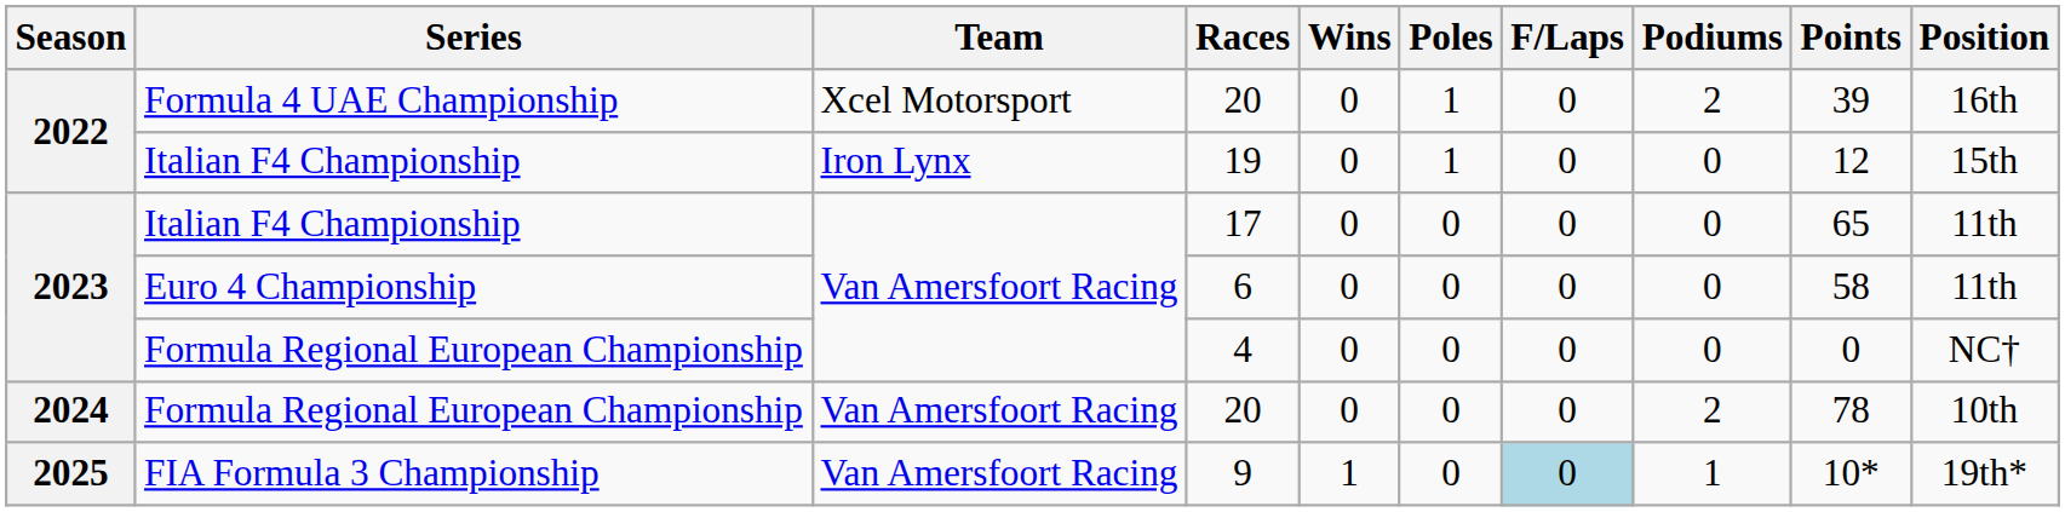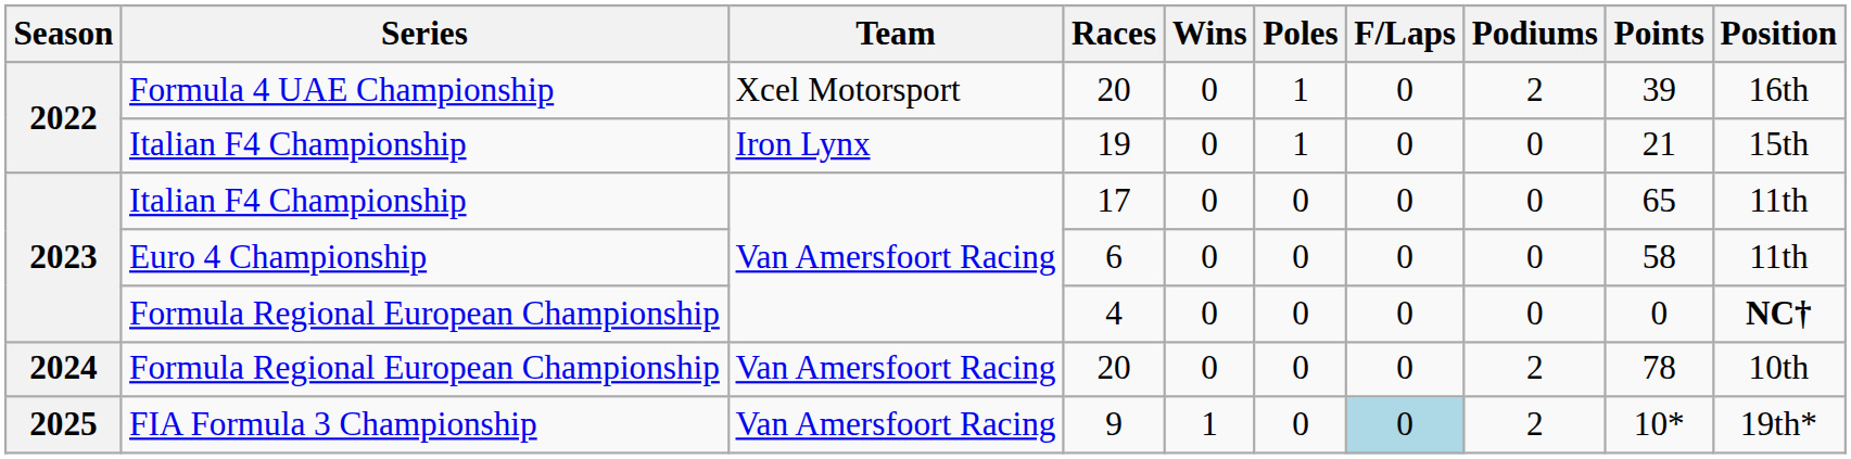19 | Points: 12 -> 21
4 | Position: normal -> bold
9 | Podiums: 1 -> 2
